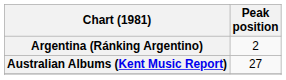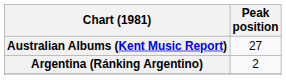rows swapped: Argentina (Ránking Argentino) <-> Australian Albums (Kent Music Report)
